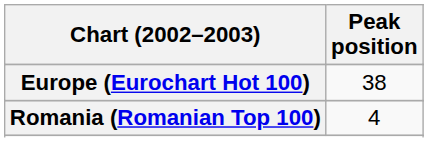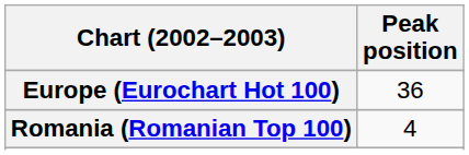Europe (Eurochart Hot 100) | Peak position: 38 -> 36
